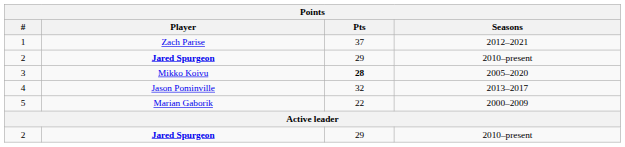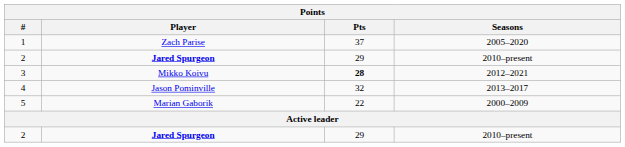1 | Seasons: 2012–2021 -> 2005–2020
3 | Seasons: 2005–2020 -> 2012–2021
